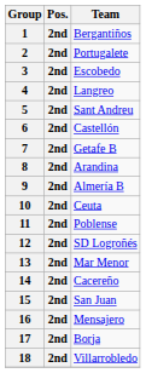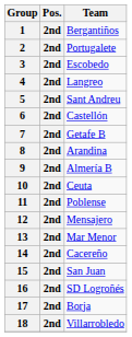12 | Team: SD Logroñés -> Mensajero
16 | Team: Mensajero -> SD Logroñés
